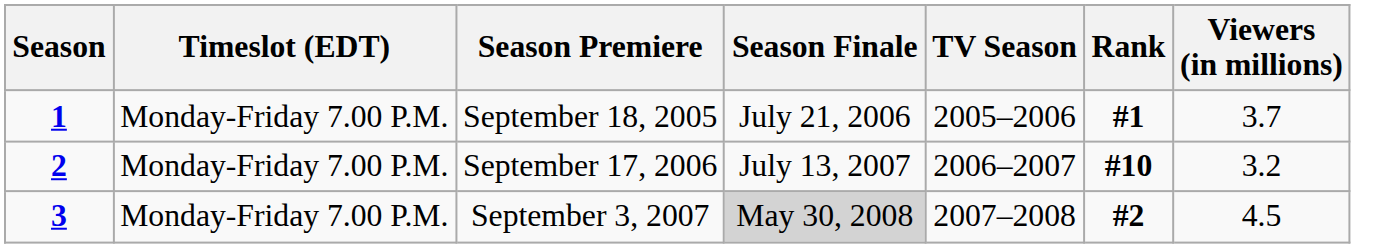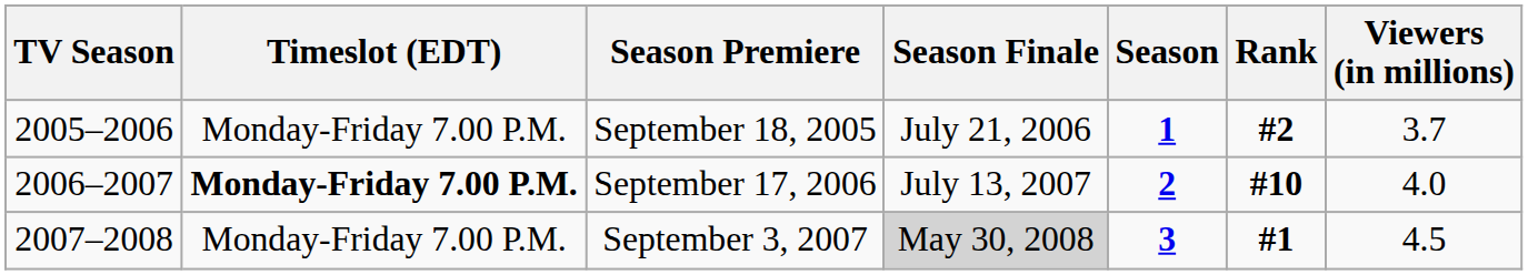columns swapped: Season <-> TV Season
September 18, 2005 | Rank: #1 -> #2
September 17, 2006 | Timeslot (EDT): normal -> bold
September 17, 2006 | Viewers (in millions): 3.2 -> 4.0
September 3, 2007 | Rank: #2 -> #1
